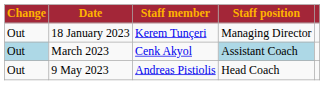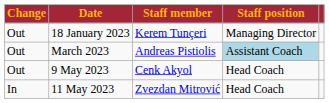March 2023 | Change: lightblue background -> no background
March 2023 | Staff member: Cenk Akyol -> Andreas Pistiolis
9 May 2023 | Staff member: Andreas Pistiolis -> Cenk Akyol
+ row: In | 11 May 2023 | Zvezdan Mitrović | Head Coach
